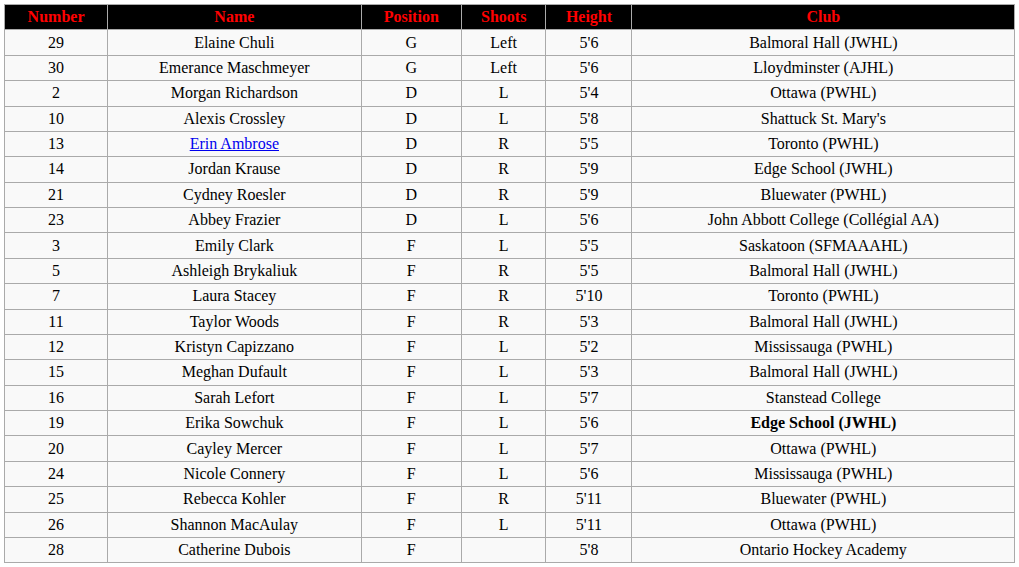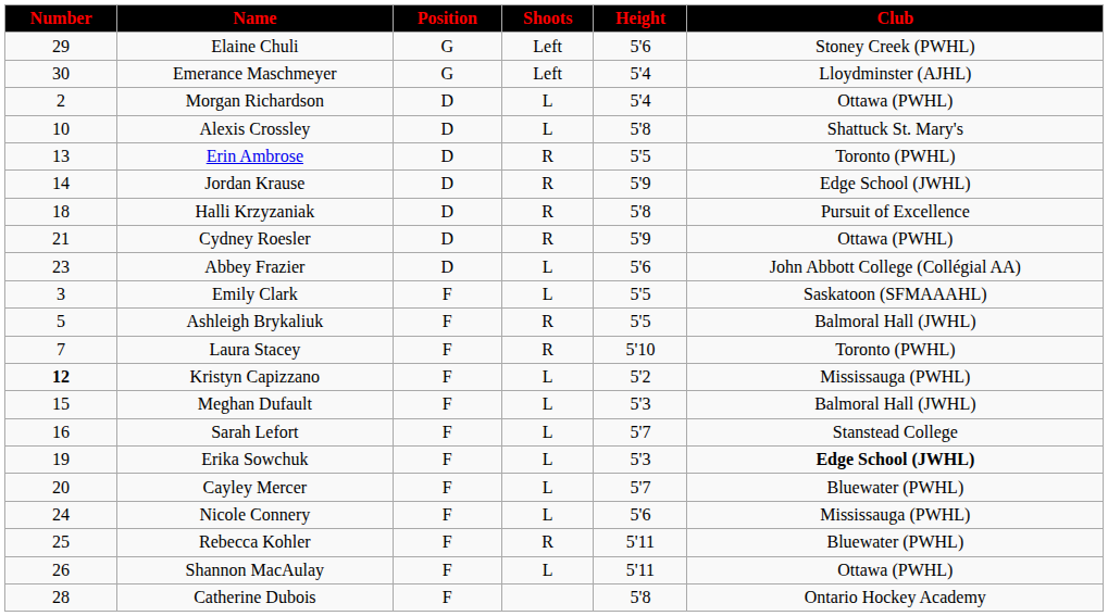Elaine Chuli | Club: Balmoral Hall (JWHL) -> Stoney Creek (PWHL)
Emerance Maschmeyer | Height: 5'6 -> 5'4
+ row: 18 | Halli Krzyzaniak | D | R | 5'8 | Pursuit of Excellence
Cydney Roesler | Club: Bluewater (PWHL) -> Ottawa (PWHL)
- row: 11 | Taylor Woods | F | R | 5'3 | Balmoral Hall (JWHL)
Kristyn Capizzano | Number: normal -> bold
Erika Sowchuk | Height: 5'6 -> 5'3
Cayley Mercer | Club: Ottawa (PWHL) -> Bluewater (PWHL)
